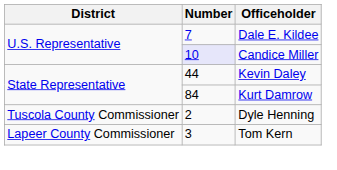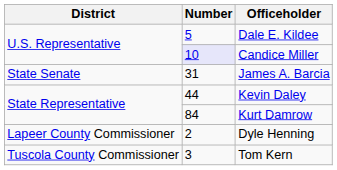Dale E. Kildee | Number: 7 -> 5
+ row: State Senate | 31 | James A. Barcia
Dyle Henning | District: Tuscola County Commissioner -> Lapeer County Commissioner
Tom Kern | District: Lapeer County Commissioner -> Tuscola County Commissioner
